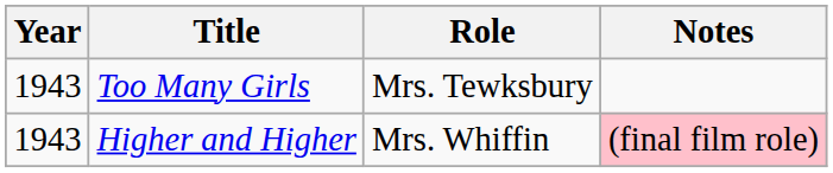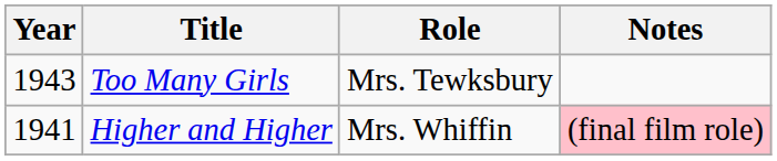Higher and Higher | Year: 1943 -> 1941
